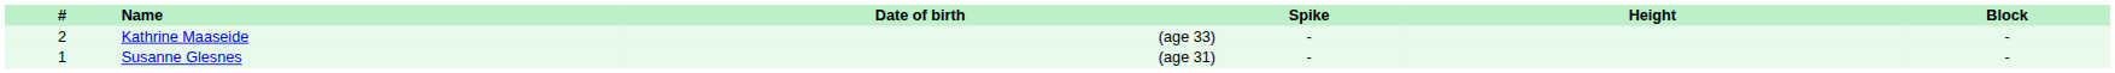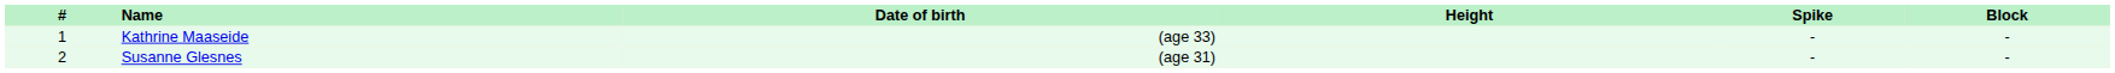columns swapped: Height <-> Spike
Kathrine Maaseide | #: 2 -> 1
Susanne Glesnes | #: 1 -> 2
